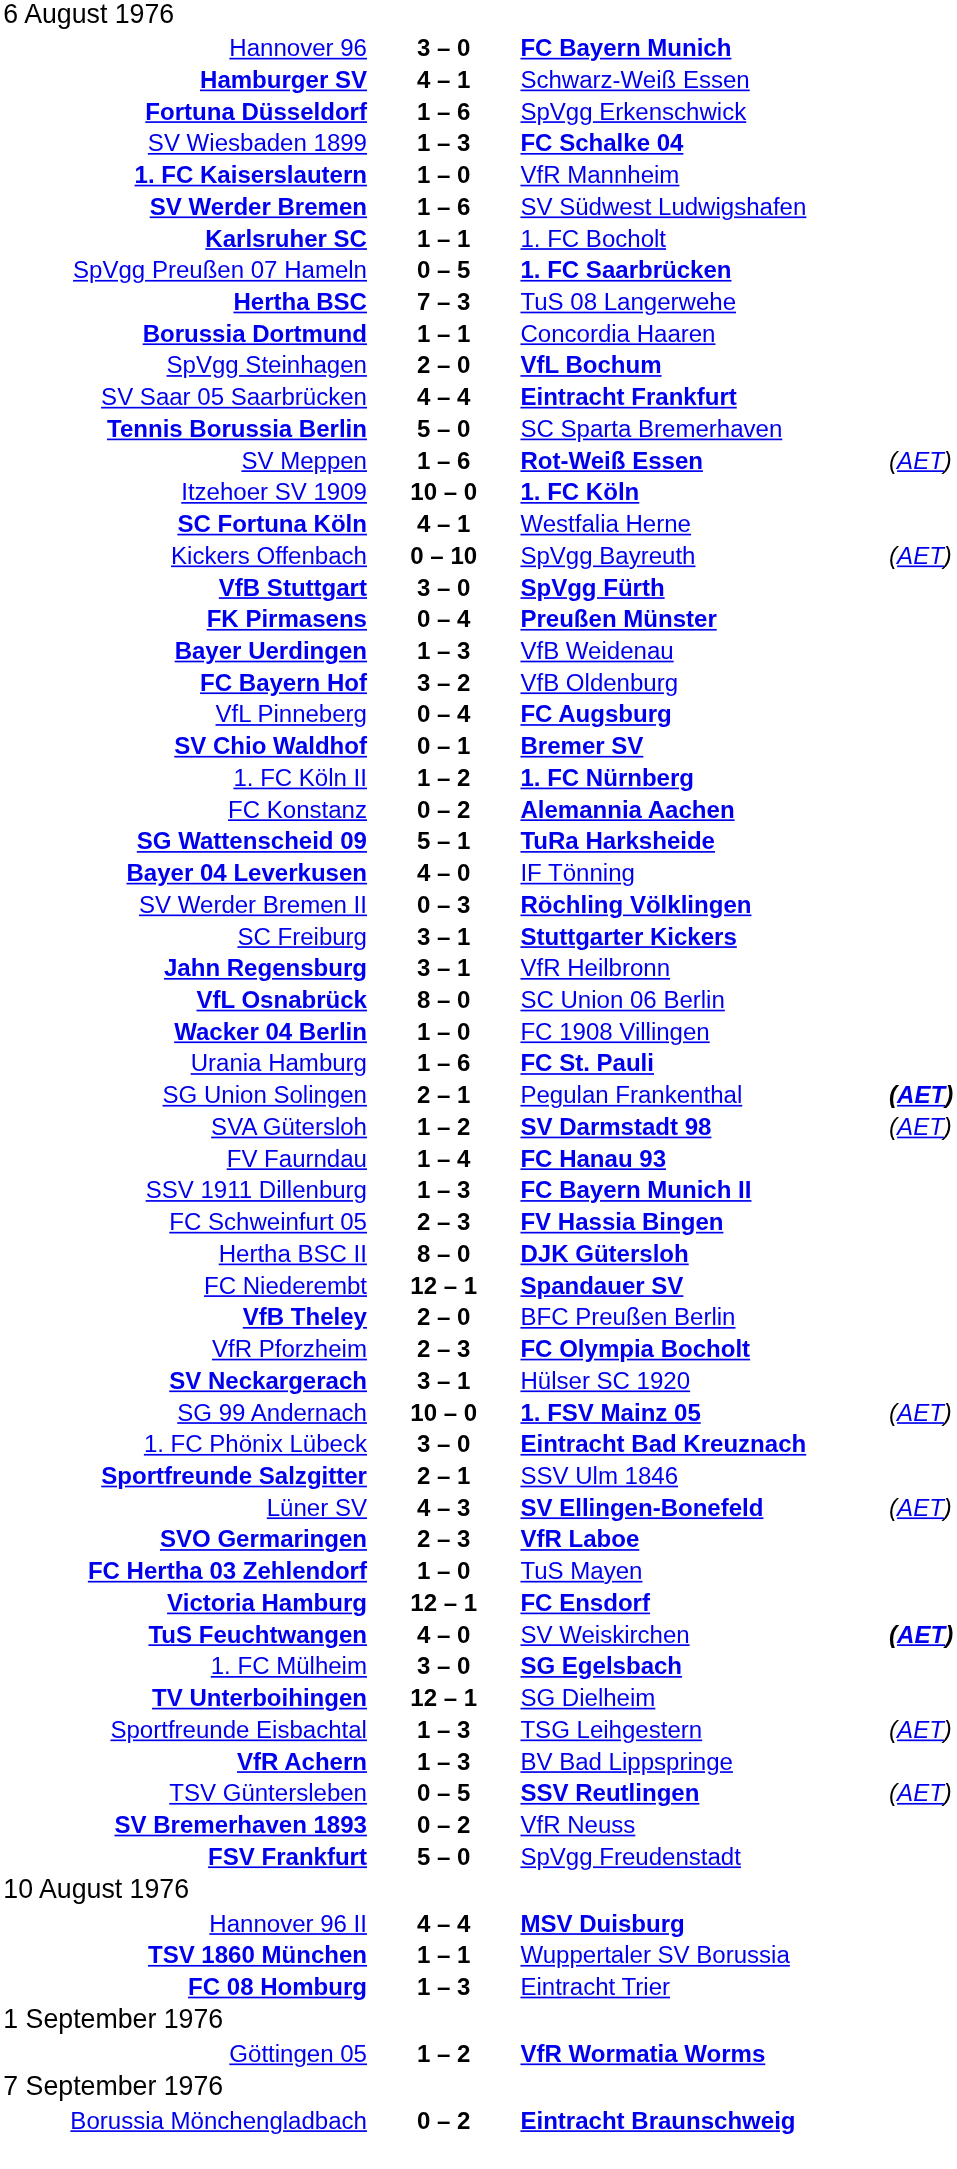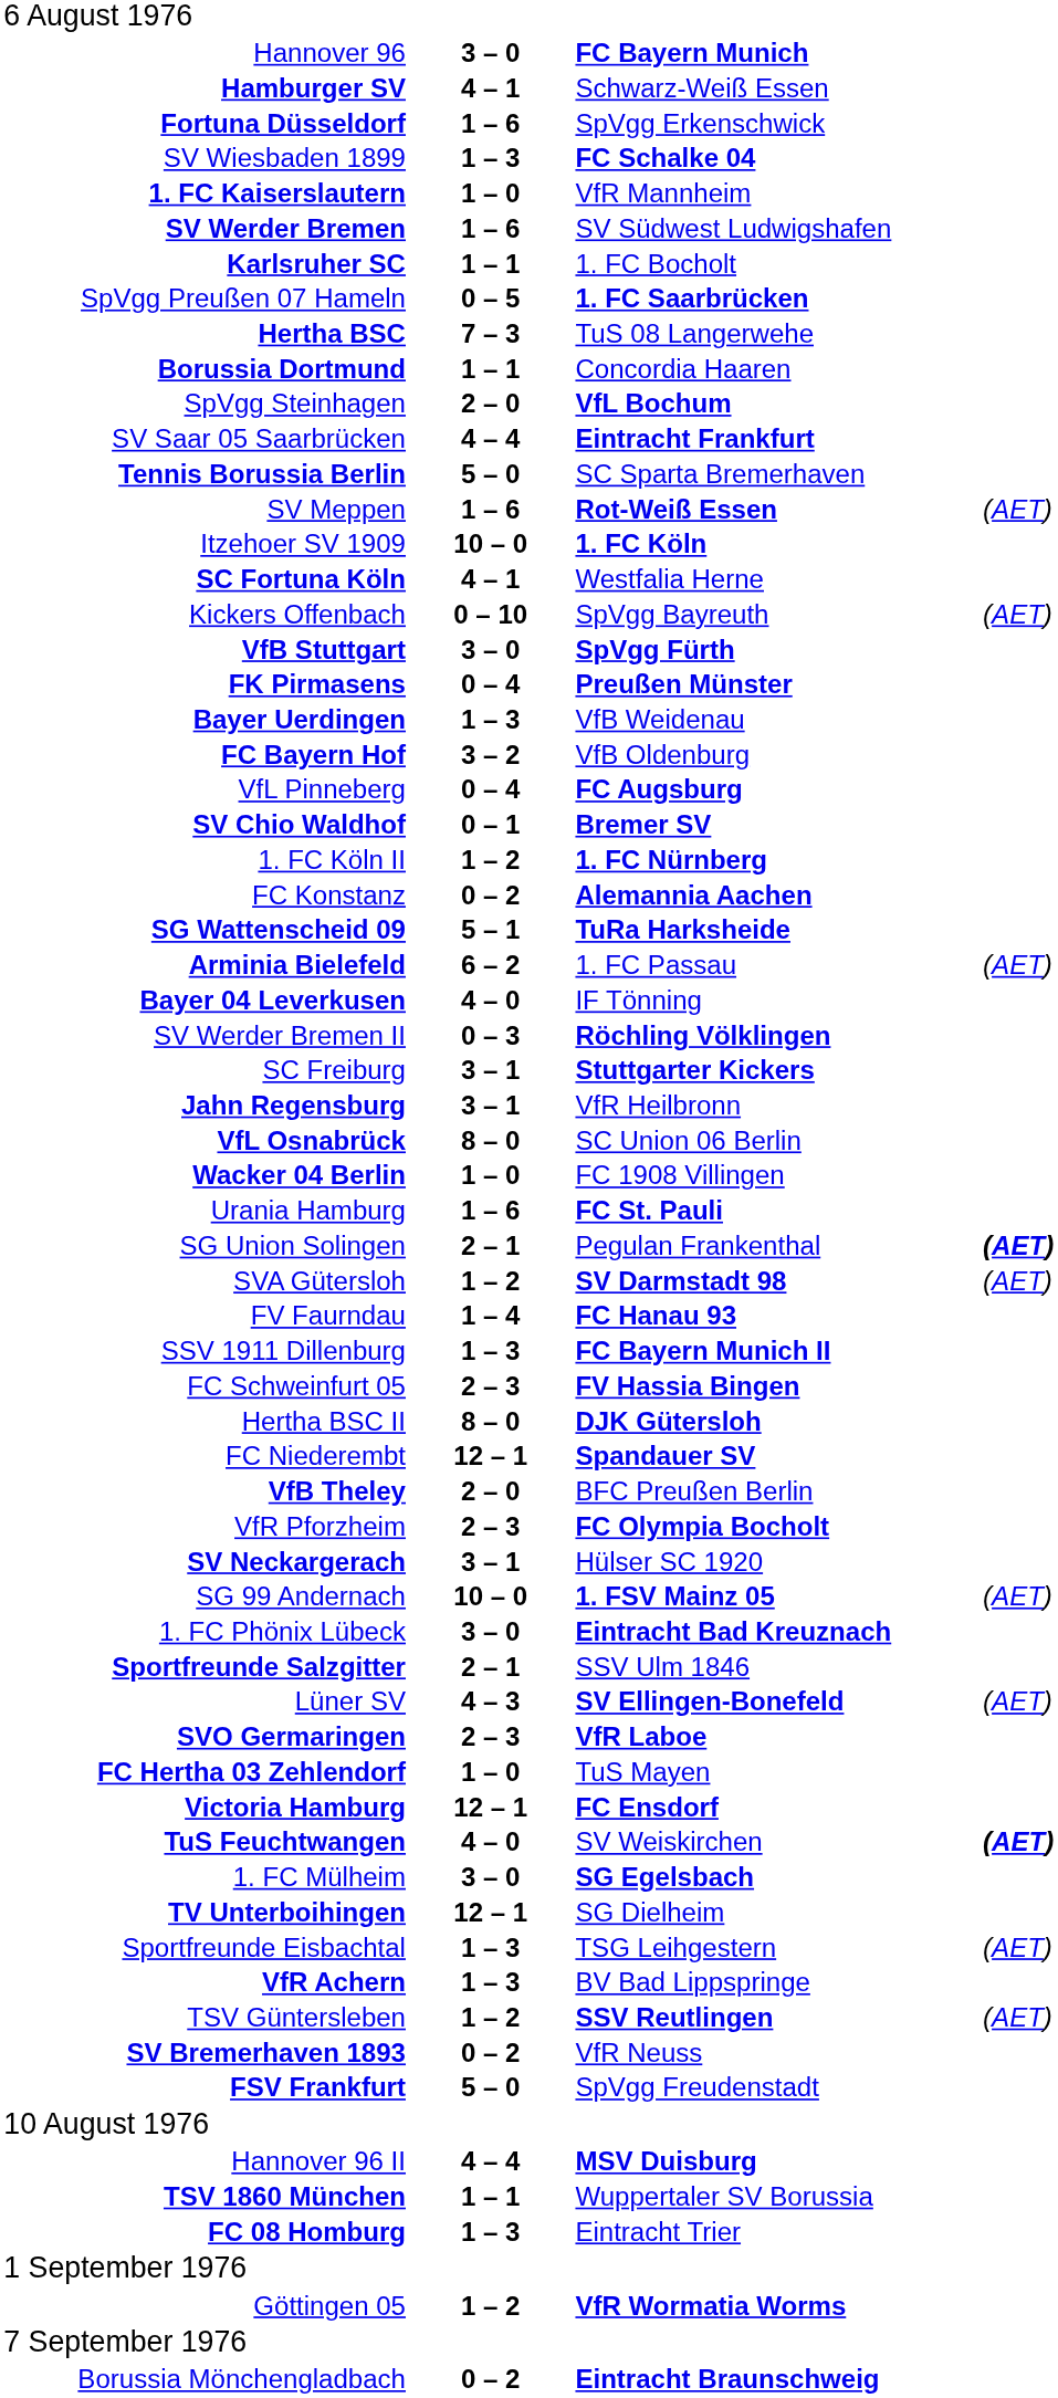+ row: Arminia Bielefeld | 6 – 2 | 1. FC Passau | (AET)
TSV Güntersleben | column 2: 0 – 5 -> 1 – 2
